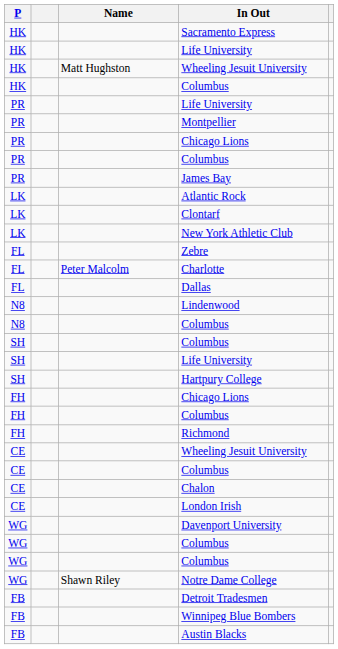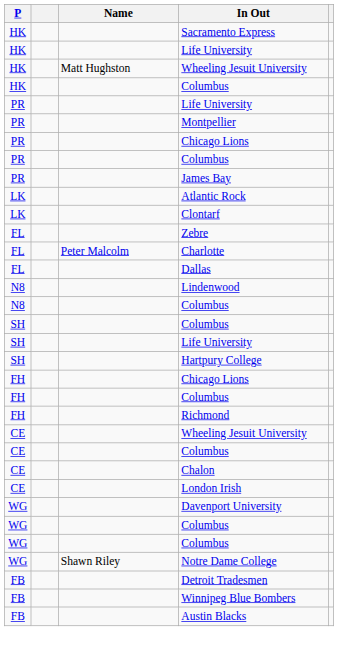- row: LK | New York Athletic Club
